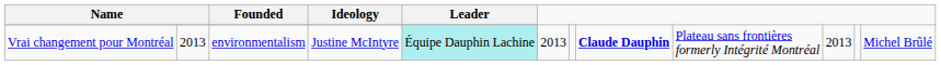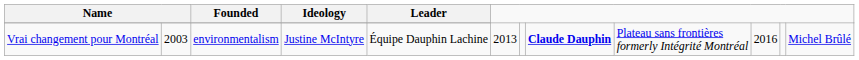Vrai changement pour Montréal | column 2: 2013 -> 2003
Vrai changement pour Montréal | Leader: paleturquoise background -> no background
Vrai changement pour Montréal | column 10: 2013 -> 2016
